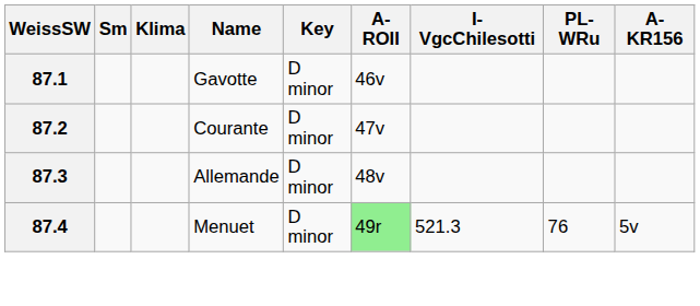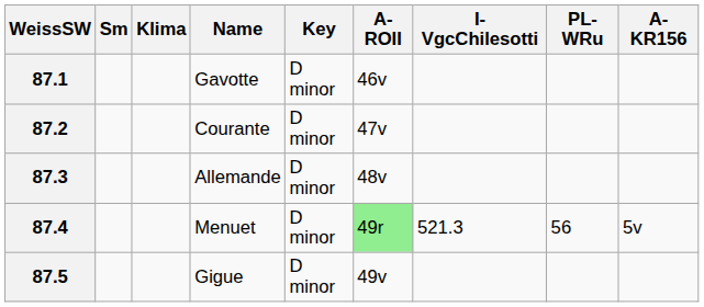87.4 | PL-WRu: 76 -> 56
+ row: 87.5 | Gigue | D minor | 49v
